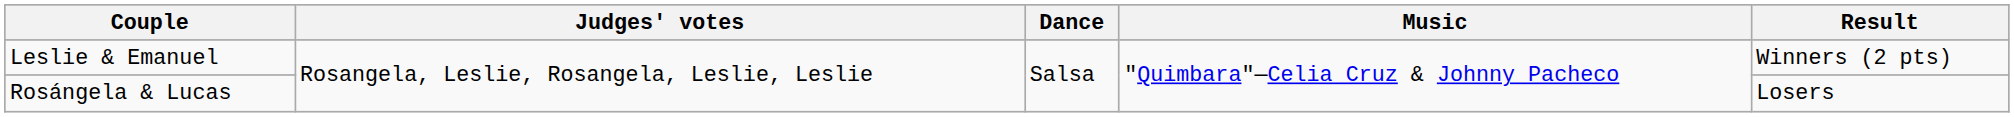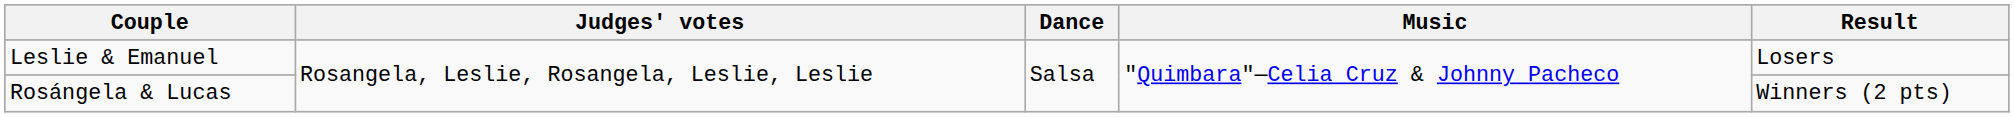Leslie & Emanuel | Result: Winners (2 pts) -> Losers
Rosángela & Lucas | Result: Losers -> Winners (2 pts)
